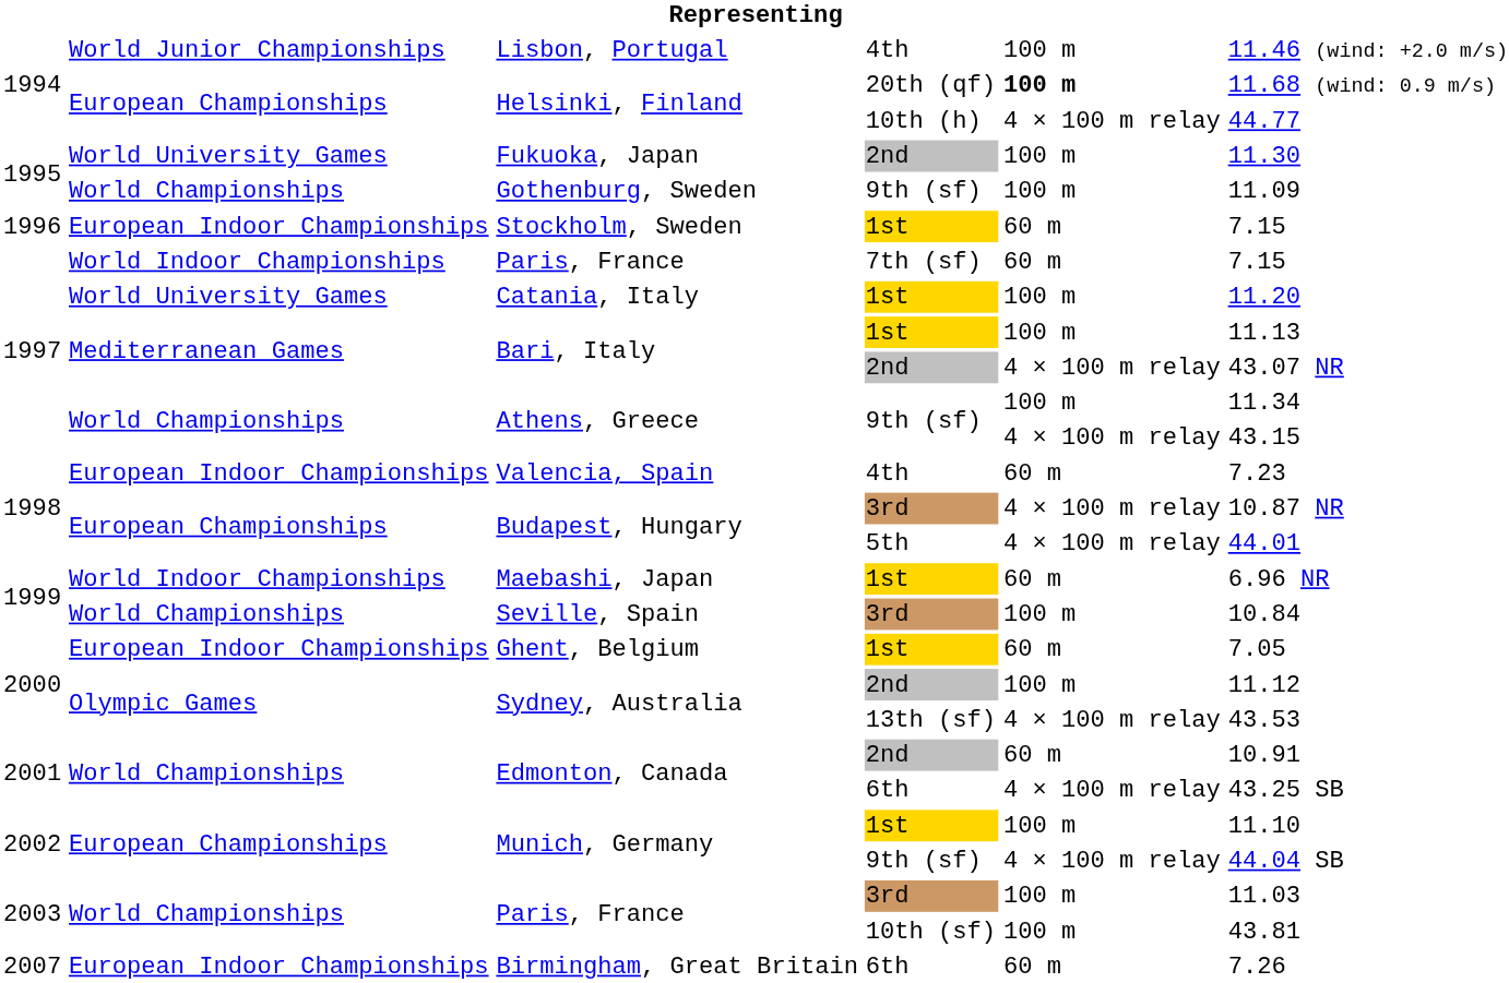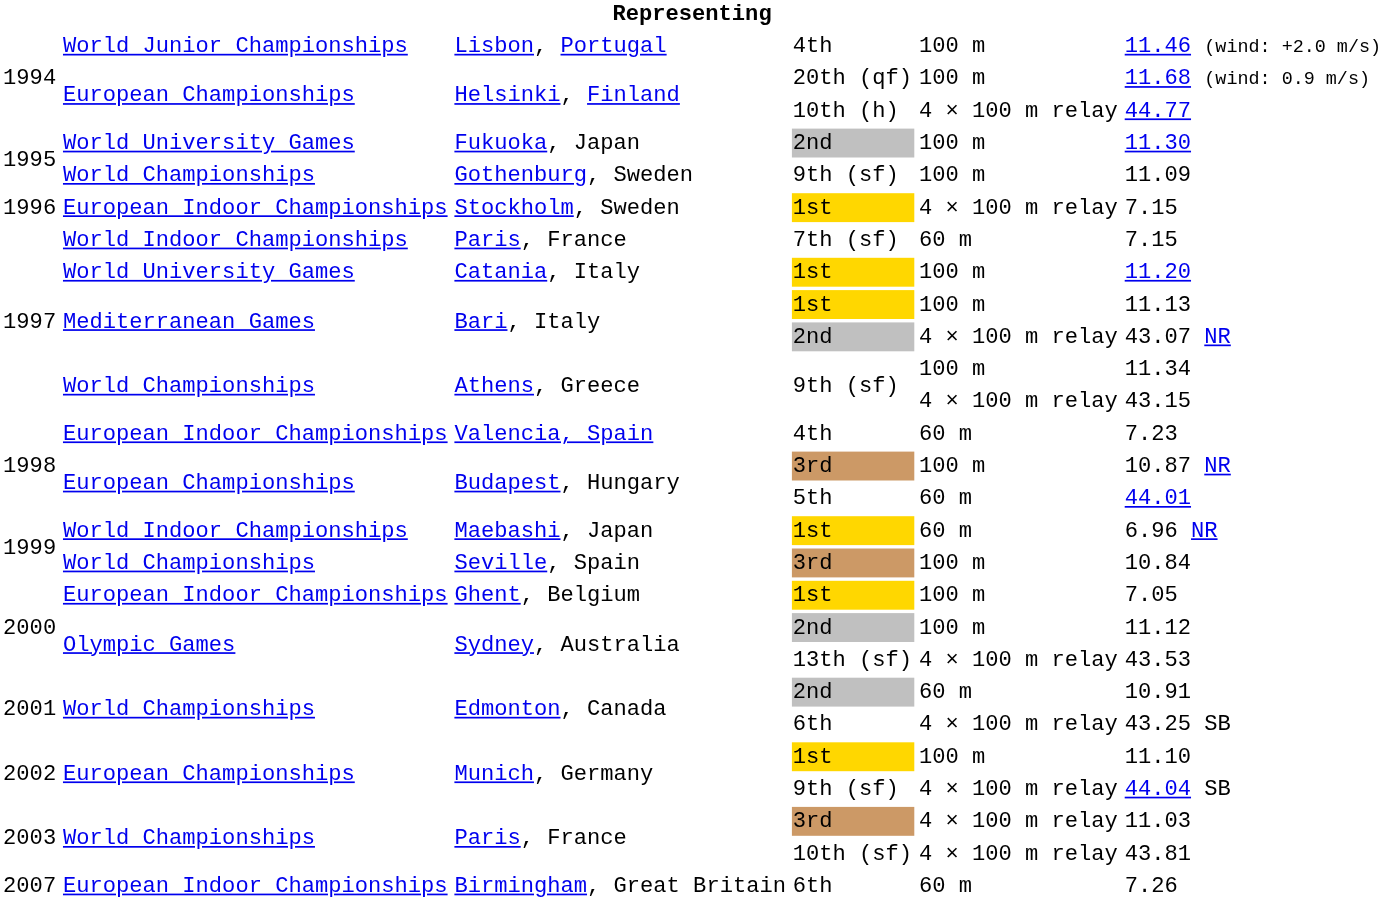Helsinki, Finland / 20th (qf) | column 5: bold -> normal
Stockholm, Sweden | column 5: 60 m -> 4 × 100 m relay
Budapest, Hungary / 3rd | column 5: 4 × 100 m relay -> 100 m
Budapest, Hungary / 5th | column 5: 4 × 100 m relay -> 60 m
Ghent, Belgium | column 5: 60 m -> 100 m
Paris, France / 3rd | column 5: 100 m -> 4 × 100 m relay
Paris, France / 10th (sf) | column 5: 100 m -> 4 × 100 m relay
